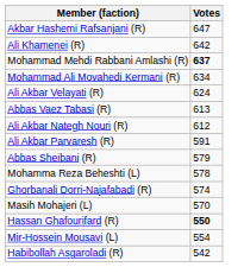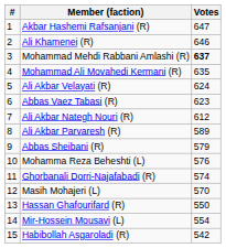+ column: # | 1 | 2 | 3 | 4 | 5 | 6 | 7 | 8 | 9 | 10 | 11 | 12 | 13 | 14 | 15
Ali Khamenei (R) | Votes: 642 -> 646
Mohammad Ali Movahedi Kermani (R) | Votes: 634 -> 635
Abbas Vaez Tabasi (R) | Votes: 613 -> 623
Ali Akbar Parvaresh (R) | Votes: 591 -> 589
Mohamma Reza Beheshti (L) | Votes: 578 -> 576
Hassan Ghafourifard (R) | Votes: bold -> normal
